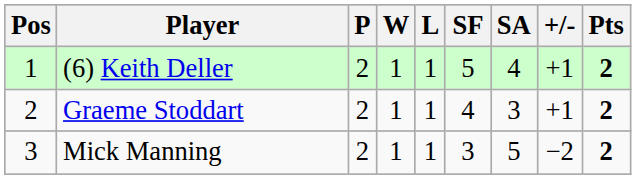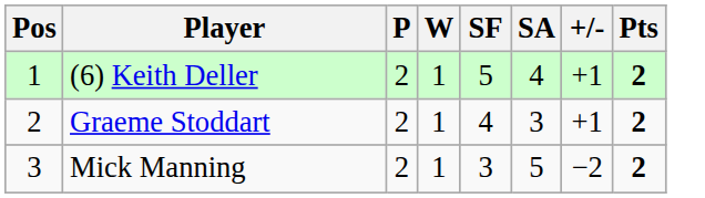- column: L | 1 | 1 | 1
